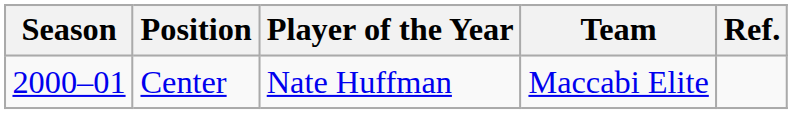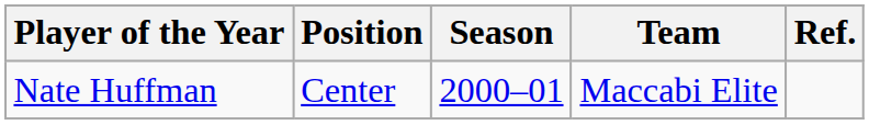columns swapped: Season <-> Player of the Year
